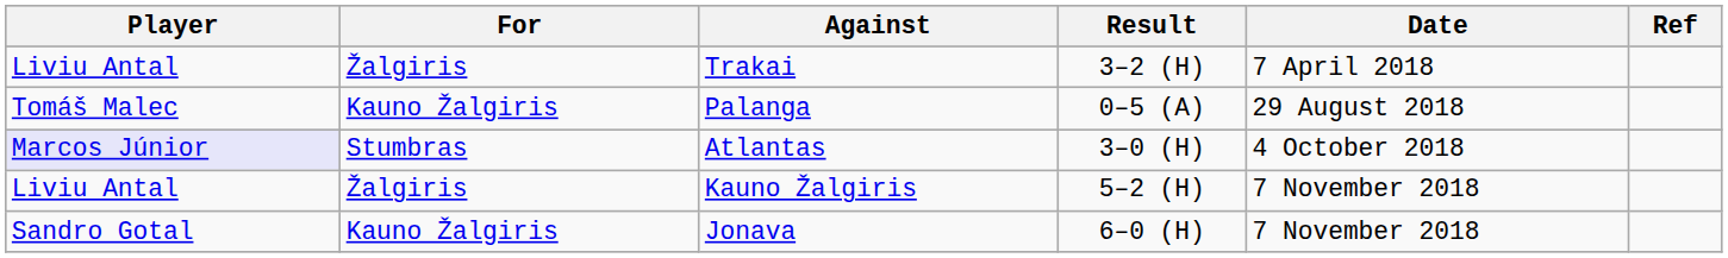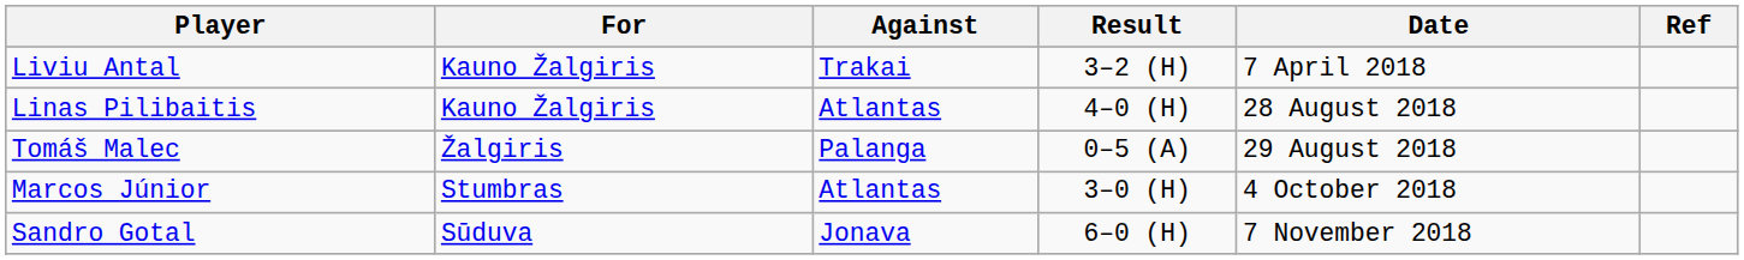3–2 (H) | For: Žalgiris -> Kauno Žalgiris
+ row: Linas Pilibaitis | Kauno Žalgiris | Atlantas | 4–0 (H) | 28 August 2018
0–5 (A) | For: Kauno Žalgiris -> Žalgiris
3–0 (H) | Player: lavender background -> no background
- row: Liviu Antal | Žalgiris | Kauno Žalgiris | 5–2 (H) | 7 November 2018
6–0 (H) | For: Kauno Žalgiris -> Sūduva
